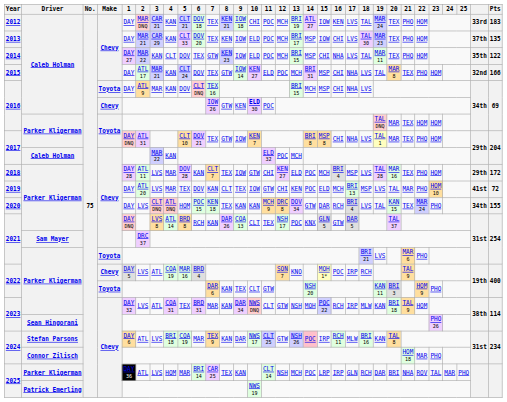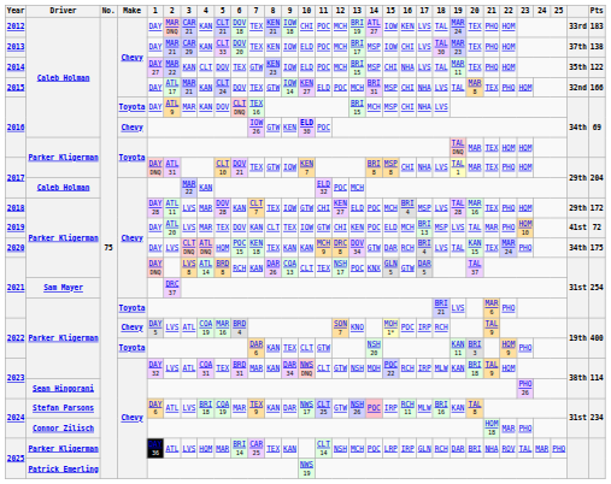2013 | Pts: 135 -> 138
2020 | Pts: 155 -> 175
